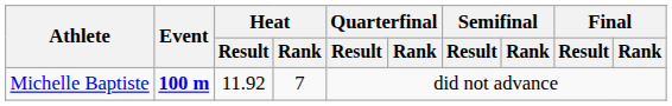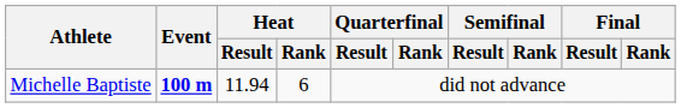Michelle Baptiste | Heat / Result: 11.92 -> 11.94
Michelle Baptiste | Heat / Rank: 7 -> 6
